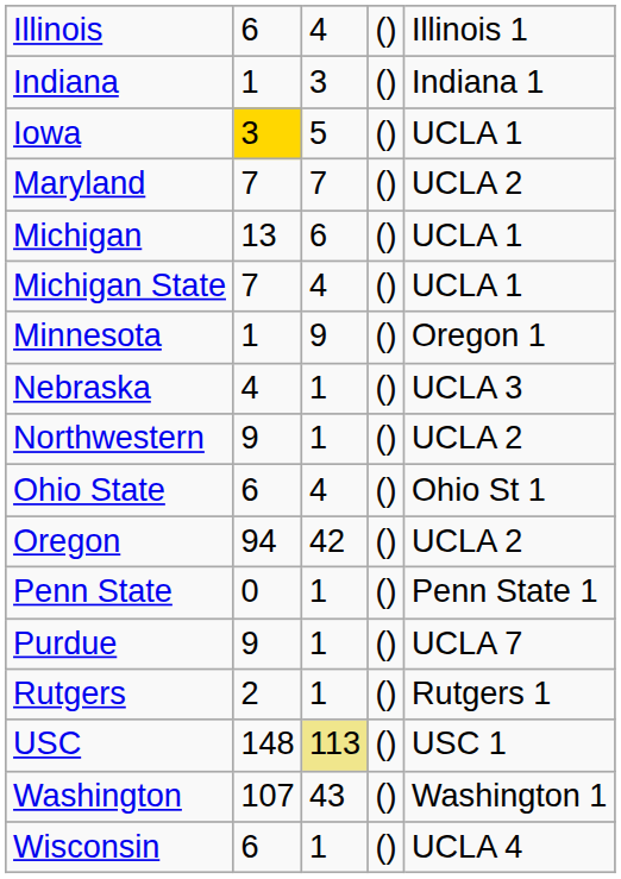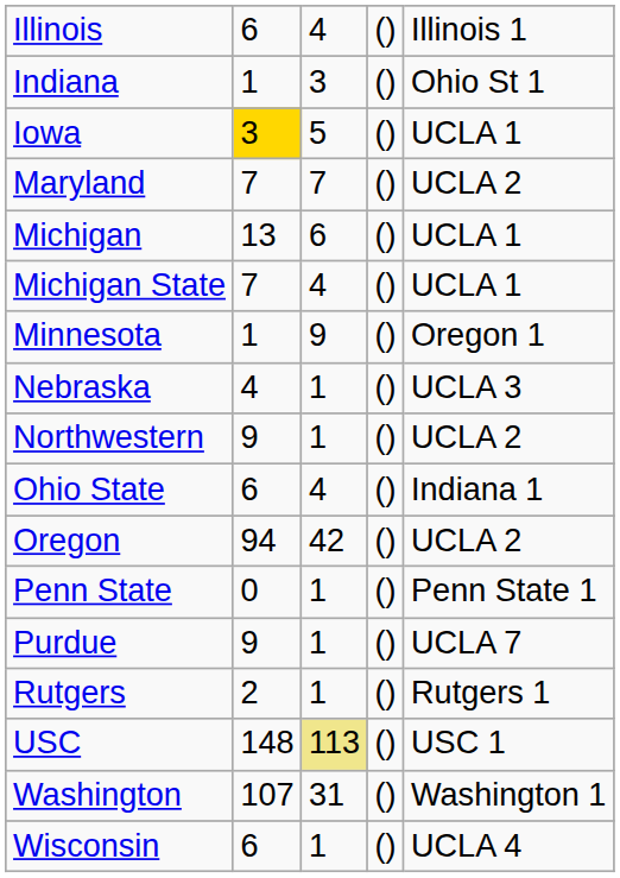Indiana | column 5: Indiana 1 -> Ohio St 1
Ohio State | column 5: Ohio St 1 -> Indiana 1
Washington | column 3: 43 -> 31
